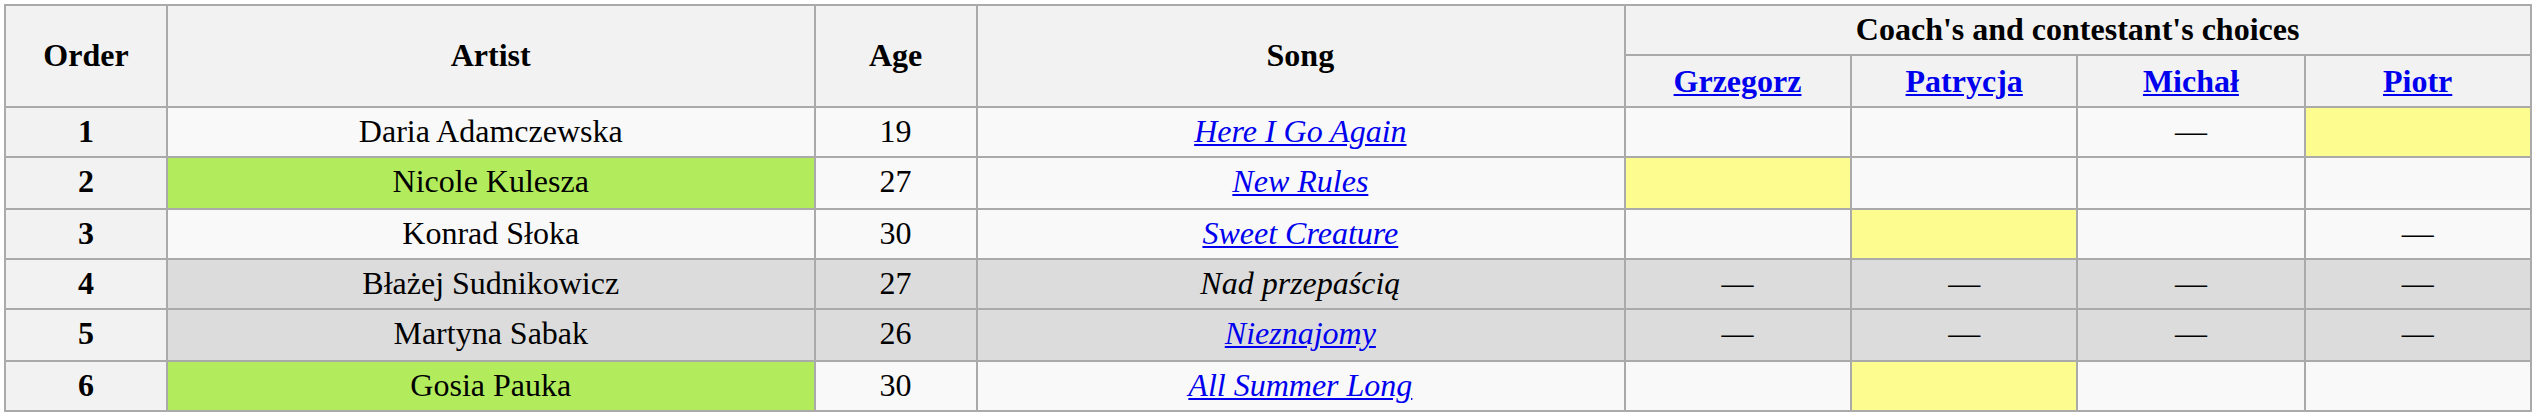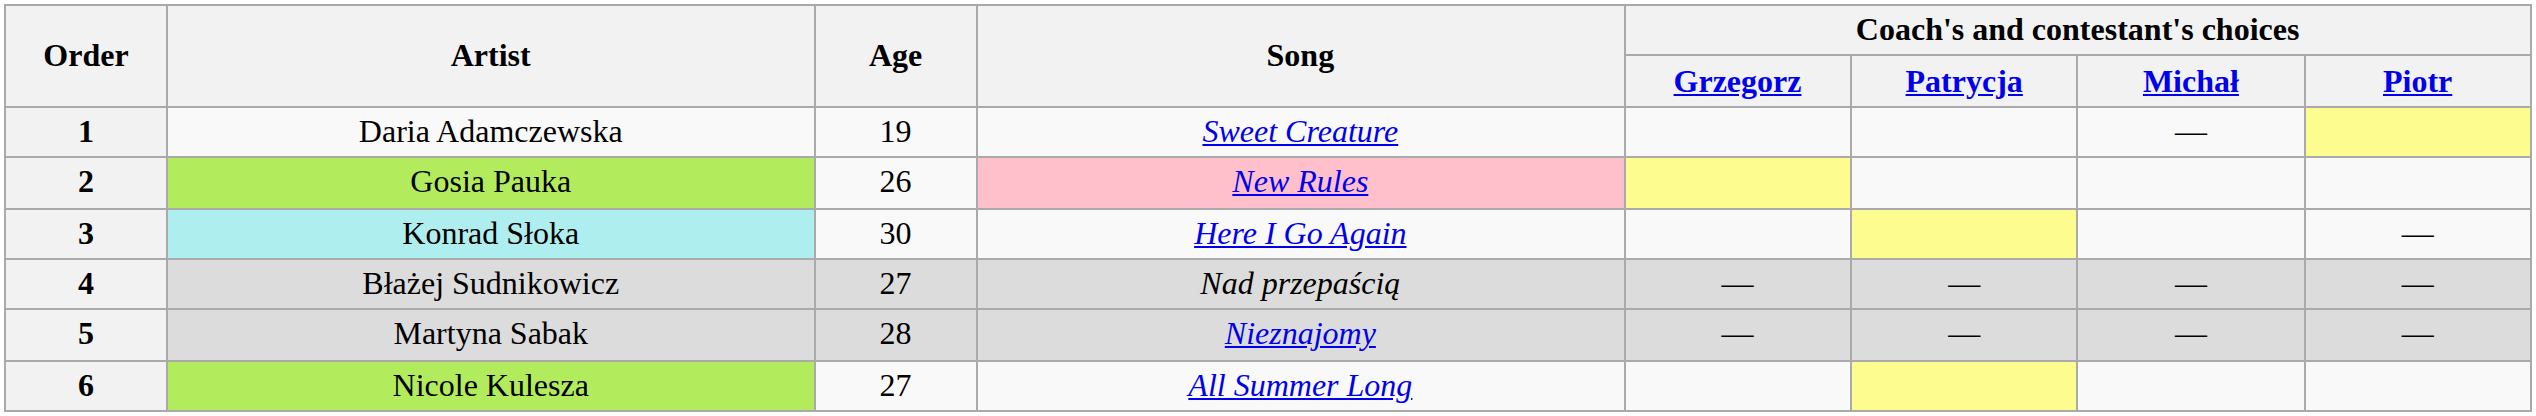1 | Song: Here I Go Again -> Sweet Creature
2 | Artist: Nicole Kulesza -> Gosia Pauka
2 | Age: 27 -> 26
2 | Song: no background -> pink background
3 | Artist: no background -> paleturquoise background
3 | Song: Sweet Creature -> Here I Go Again
5 | Age: 26 -> 28
6 | Artist: Gosia Pauka -> Nicole Kulesza
6 | Age: 30 -> 27
